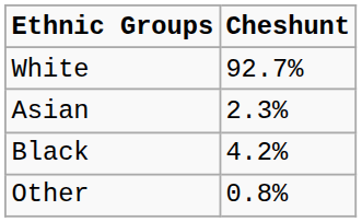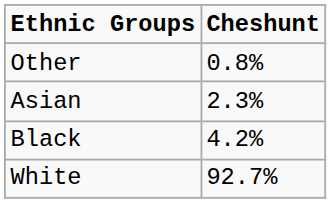rows swapped: White <-> Other
